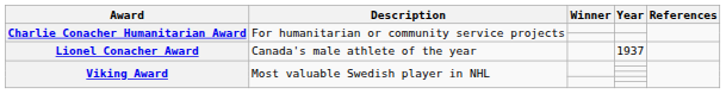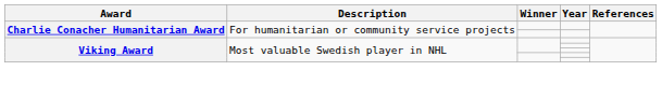- row: Lionel Conacher Award | Canada's male athlete of the year | 1937
